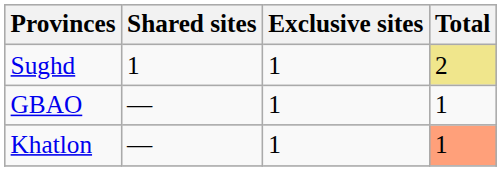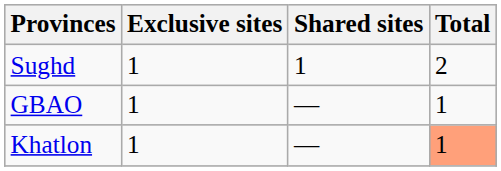columns swapped: Exclusive sites <-> Shared sites
Sughd | Total: khaki background -> no background
